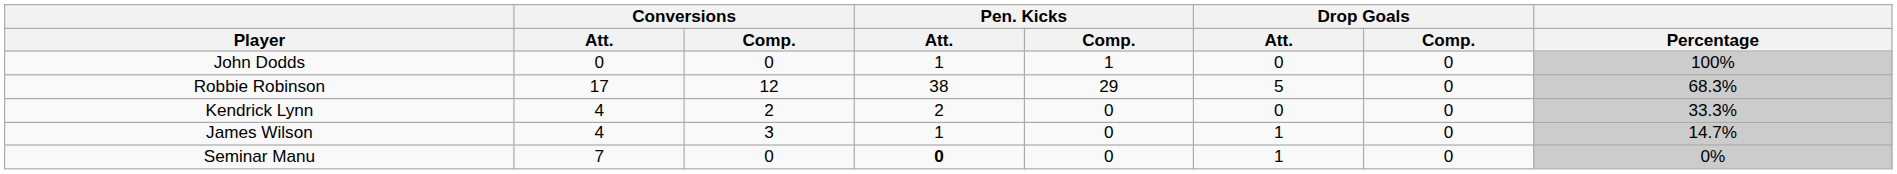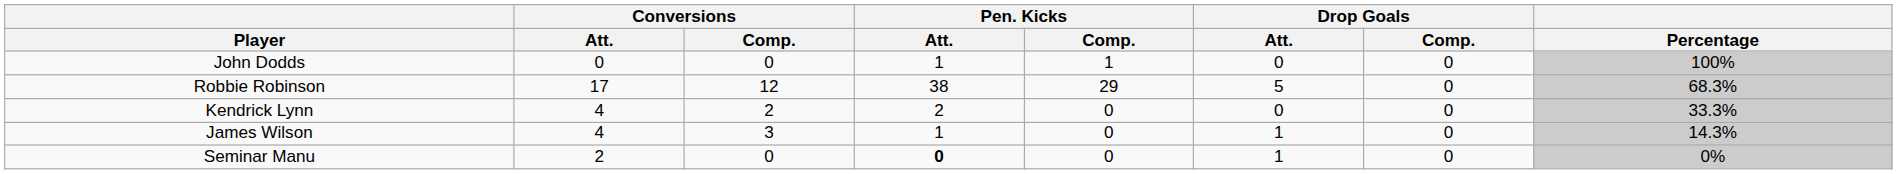James Wilson | Percentage: 14.7% -> 14.3%
Seminar Manu | Conversions / Att.: 7 -> 2
